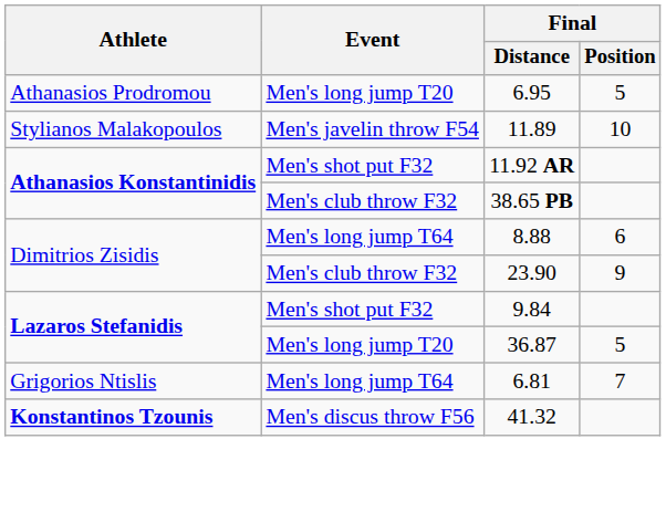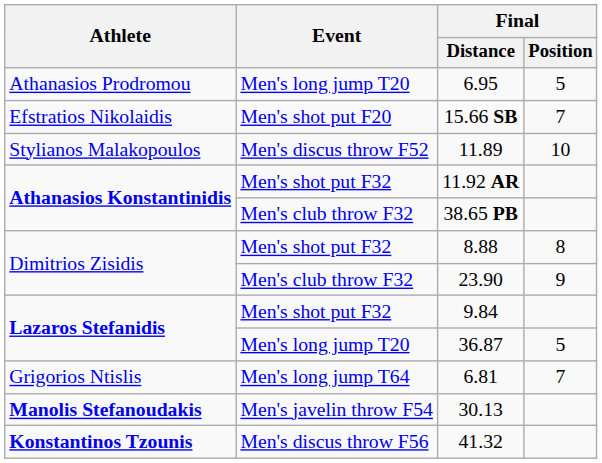+ row: Efstratios Nikolaidis | Men's shot put F20 | 15.66 SB | 7
11.89 | Event: Men's javelin throw F54 -> Men's discus throw F52
8.88 | Event: Men's long jump T64 -> Men's shot put F32
8.88 | Final / Position: 6 -> 8
+ row: Manolis Stefanoudakis | Men's javelin throw F54 | 30.13
